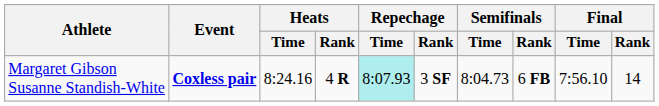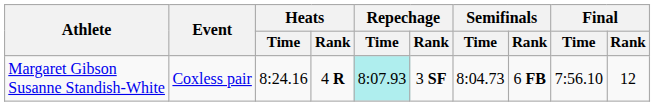Margaret Gibson Susanne Standish-White | Event: bold -> normal
Margaret Gibson Susanne Standish-White | Final / Rank: 14 -> 12
